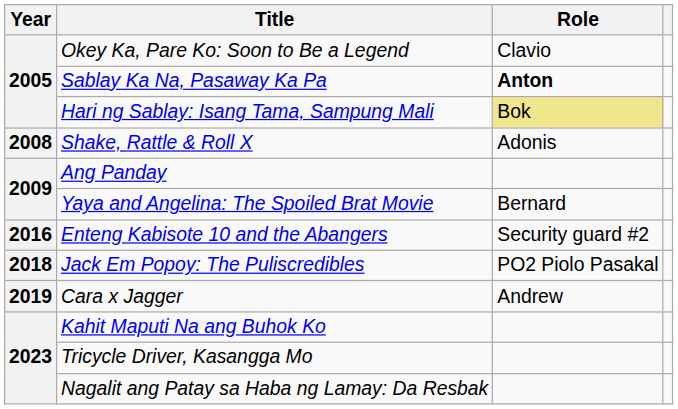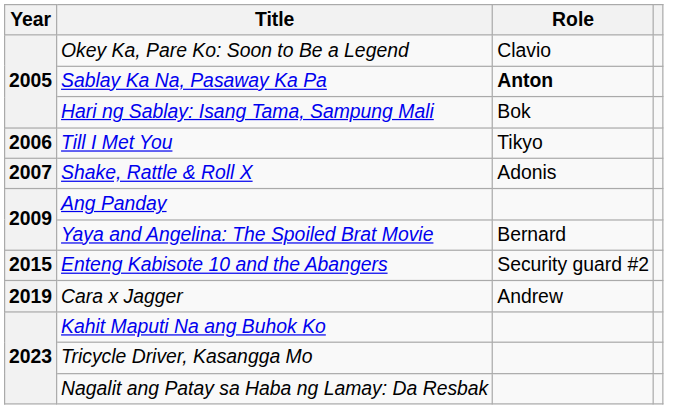Hari ng Sablay: Isang Tama, Sampung Mali | Role: khaki background -> no background
+ row: 2006 | Till I Met You | Tikyo
Shake, Rattle & Roll X | Year: 2008 -> 2007
Enteng Kabisote 10 and the Abangers | Year: 2016 -> 2015
- row: 2018 | Jack Em Popoy: The Puliscredibles | PO2 Piolo Pasakal
